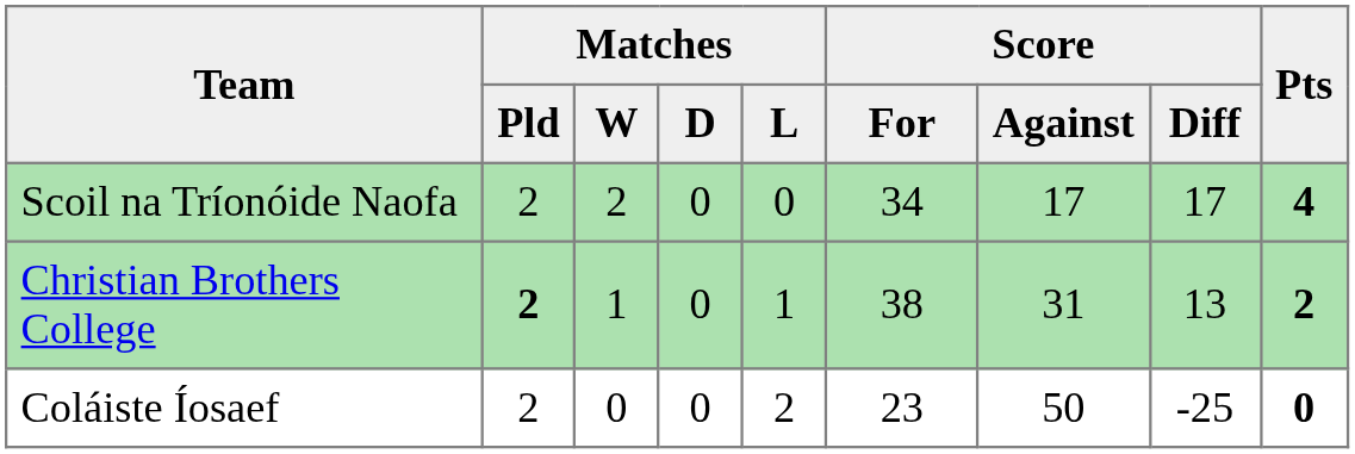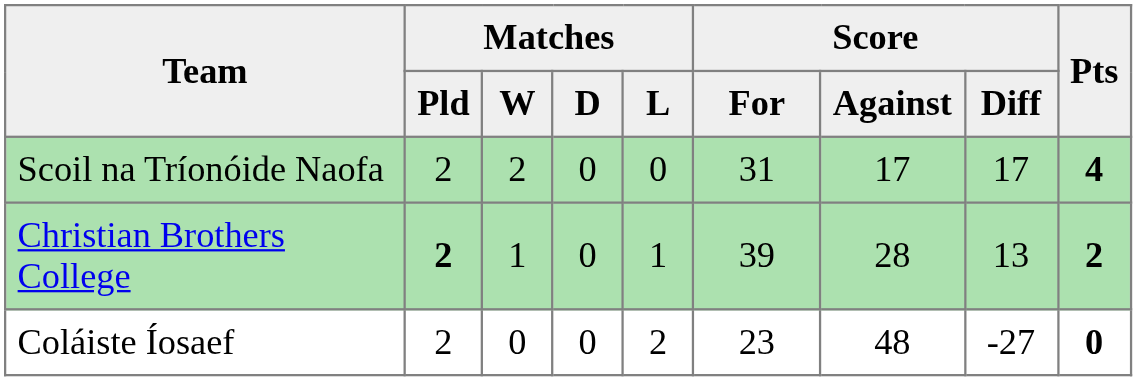Scoil na Tríonóide Naofa | Score / For: 34 -> 31
Christian Brothers College | Score / For: 38 -> 39
Christian Brothers College | Score / Against: 31 -> 28
Coláiste Íosaef | Score / Against: 50 -> 48
Coláiste Íosaef | Score / Diff: -25 -> -27
